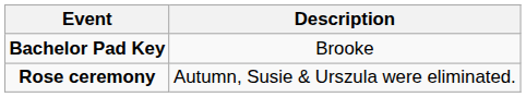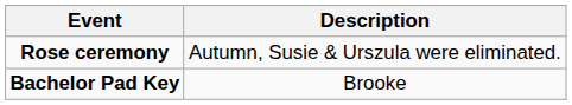rows swapped: Bachelor Pad Key <-> Rose ceremony
